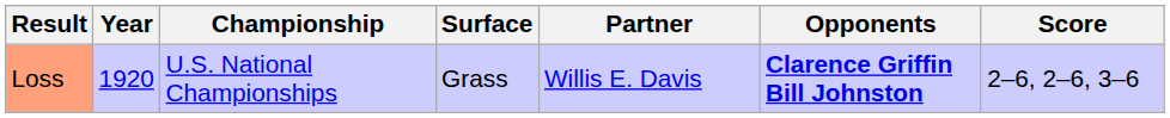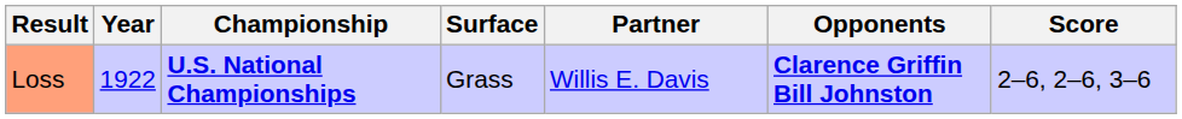Loss | Year: 1920 -> 1922
Loss | Championship: normal -> bold
